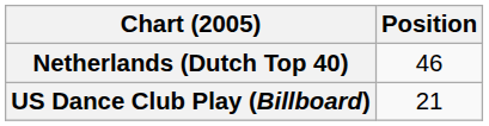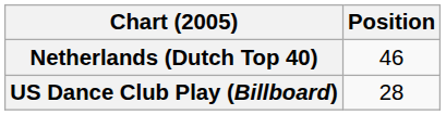US Dance Club Play (Billboard) | Position: 21 -> 28
